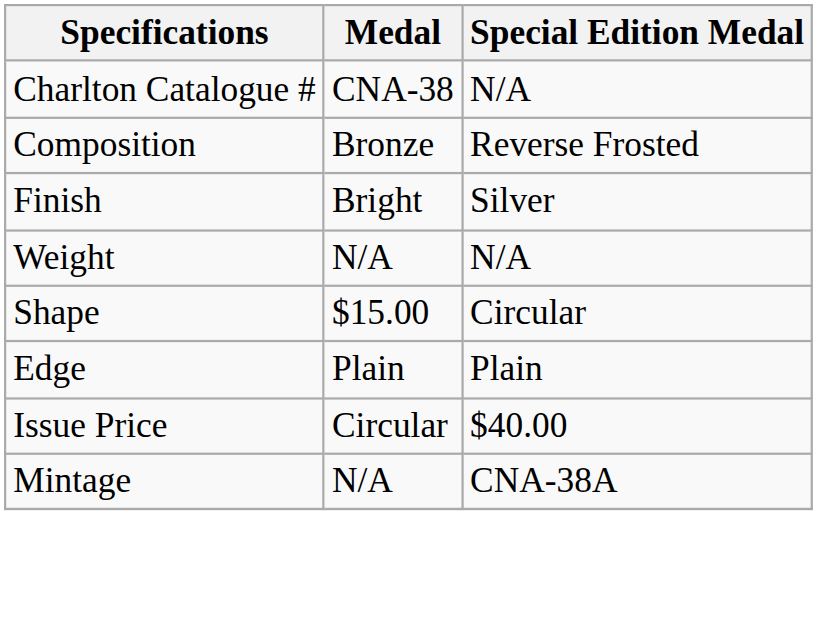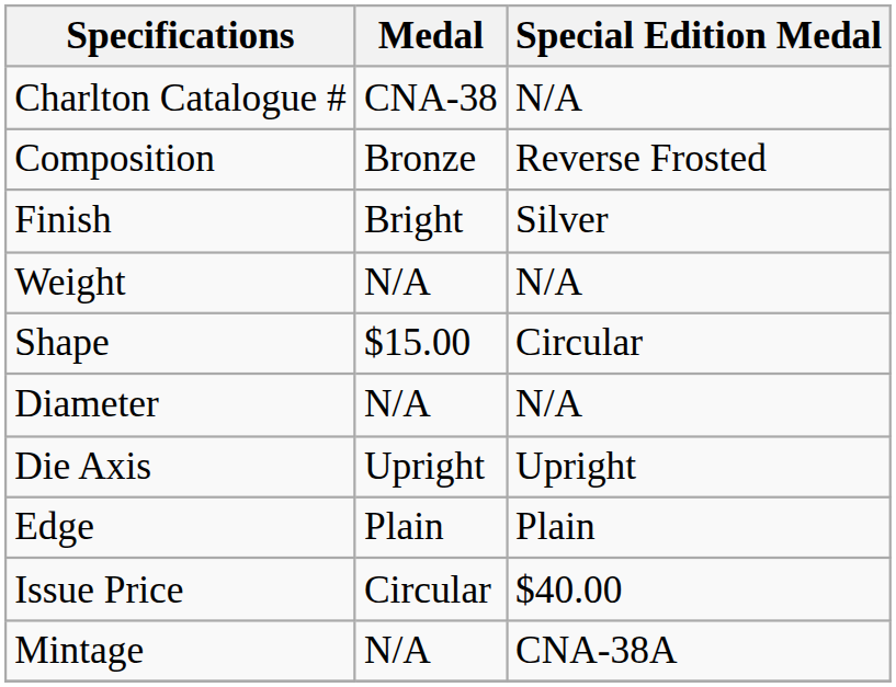+ row: Diameter | N/A | N/A
+ row: Die Axis | Upright | Upright
